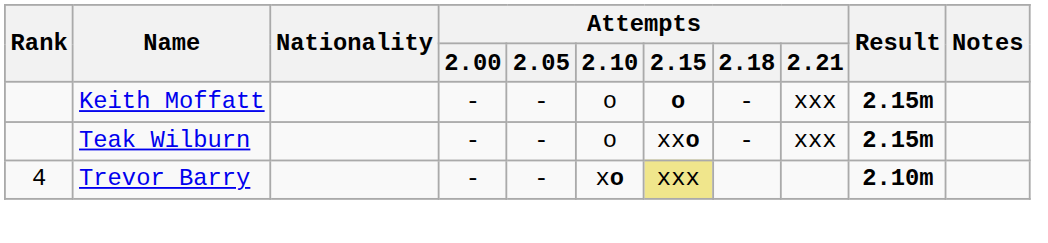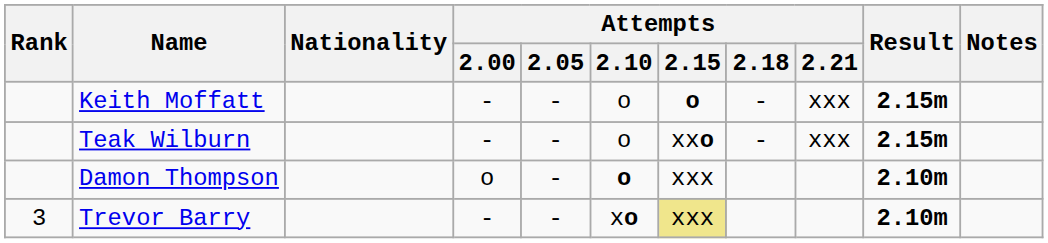+ row: Damon Thompson | o | - | o | xxx | 2.10m
Trevor Barry | Rank: 4 -> 3
